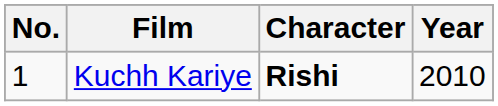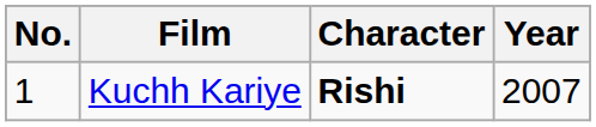Kuchh Kariye | Year: 2010 -> 2007
